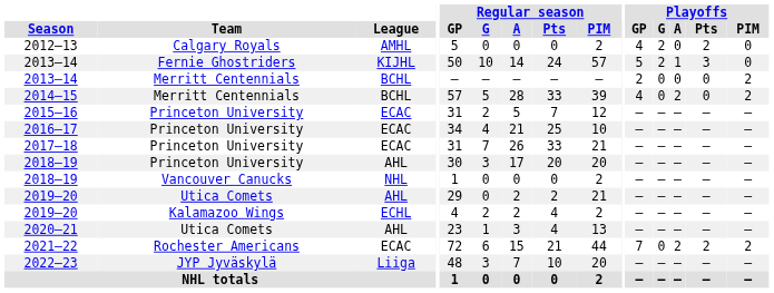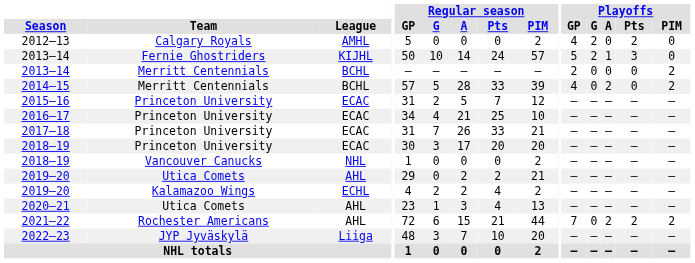2018–19 / Princeton University | League: AHL -> ECAC
2021–22 | League: ECAC -> AHL
